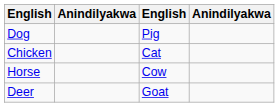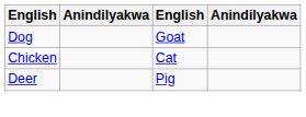Dog | column 3: Pig -> Goat
- row: Horse | Cow
Deer | column 3: Goat -> Pig
